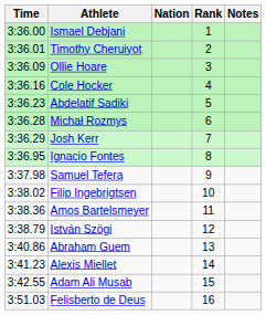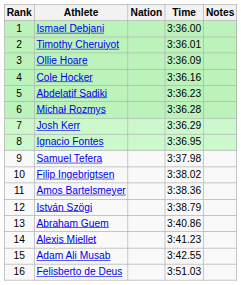columns swapped: Rank <-> Time
